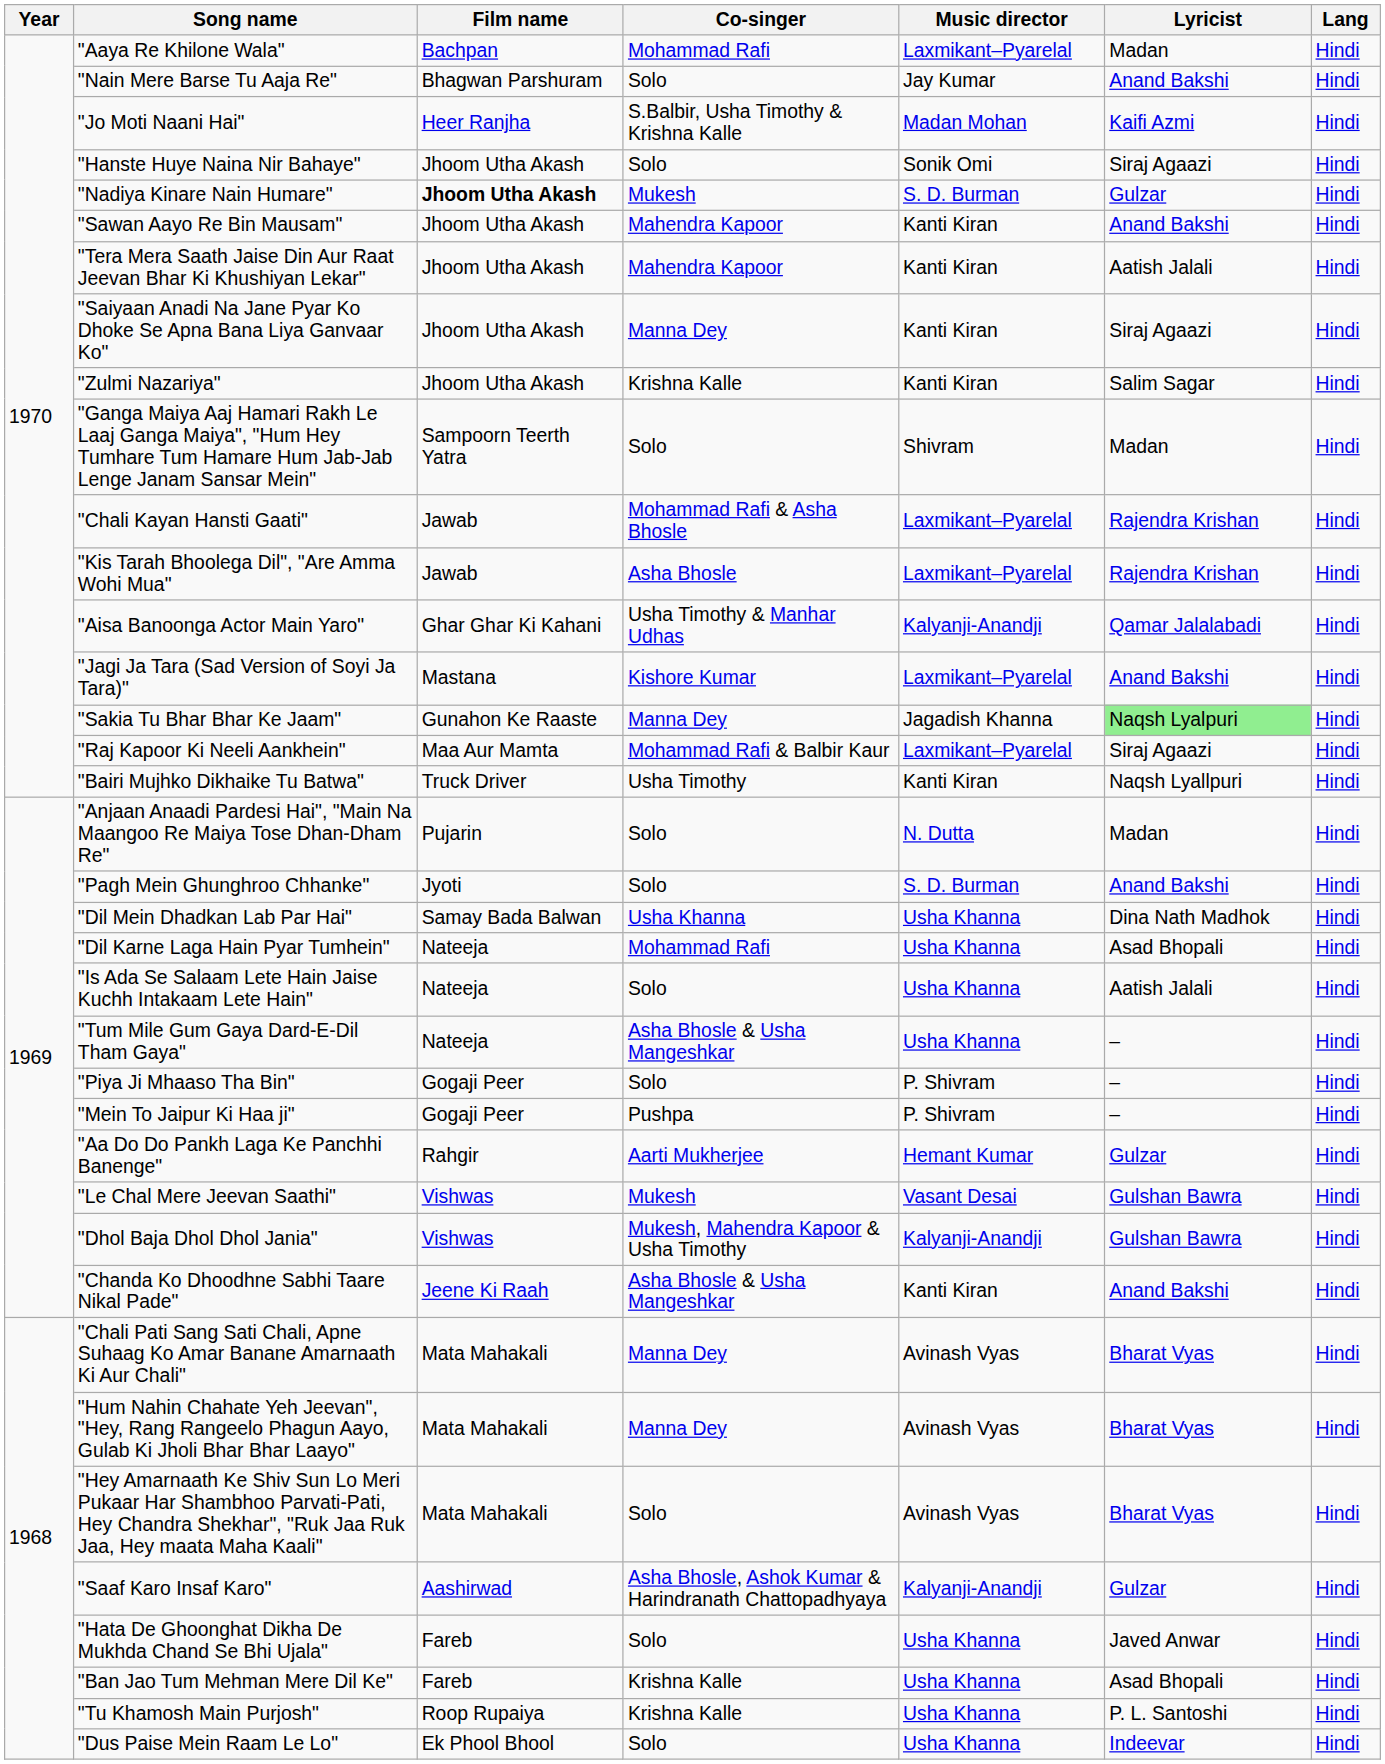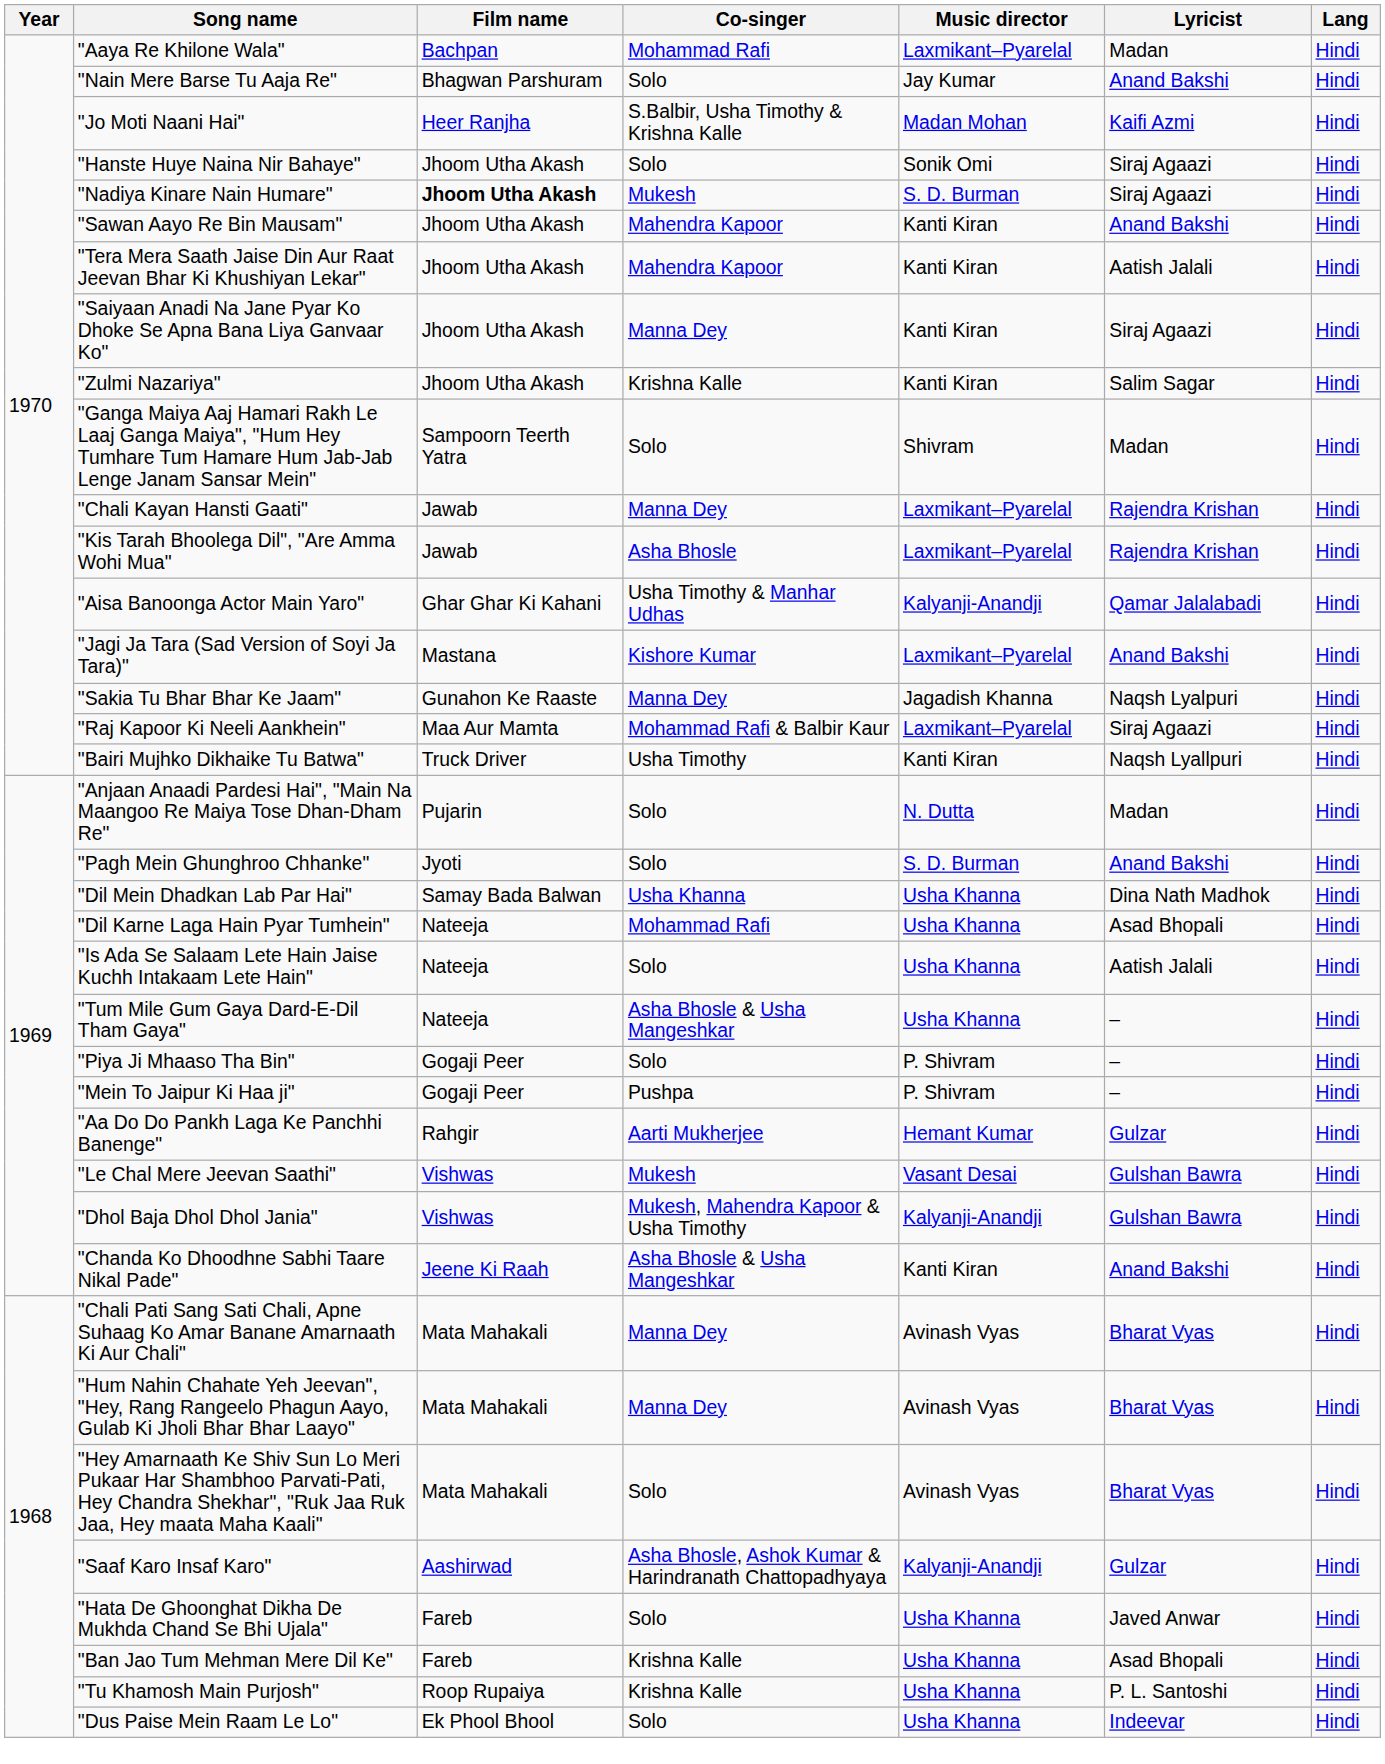"Nadiya Kinare Nain Humare" | Lyricist: Gulzar -> Siraj Agaazi
"Chali Kayan Hansti Gaati" | Co-singer: Mohammad Rafi & Asha Bhosle -> Manna Dey
"Sakia Tu Bhar Bhar Ke Jaam" | Lyricist: lightgreen background -> no background
